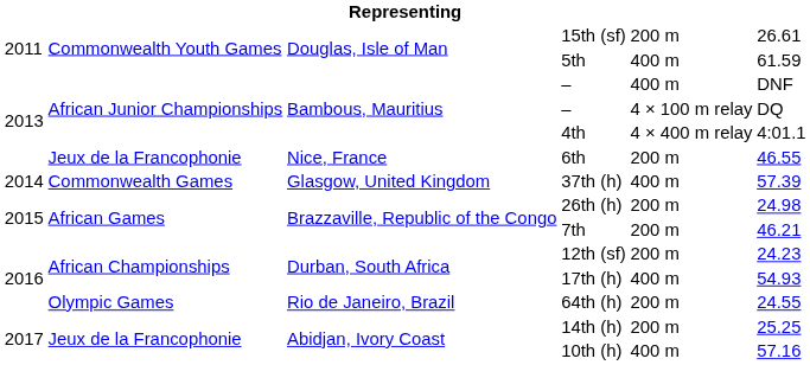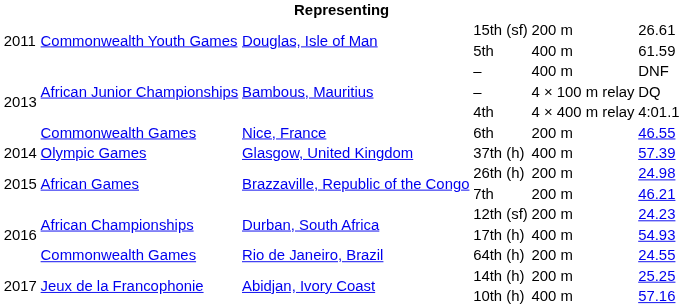6th | column 2: Jeux de la Francophonie -> Commonwealth Games
37th (h) | column 2: Commonwealth Games -> Olympic Games
64th (h) | column 2: Olympic Games -> Commonwealth Games
